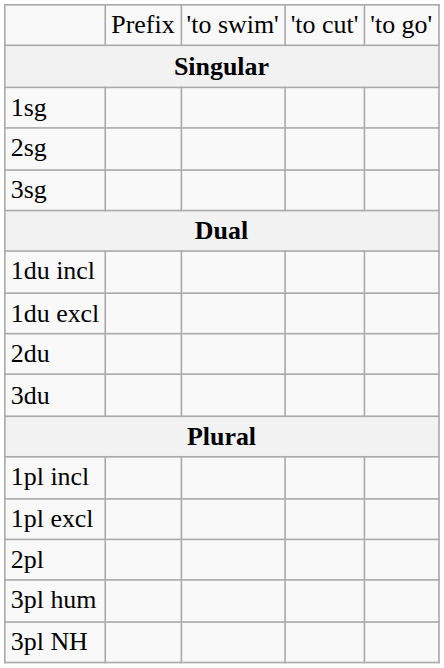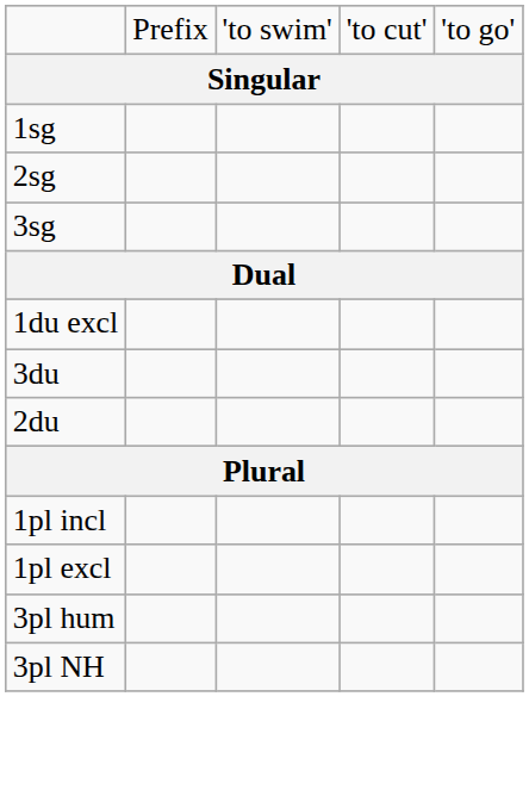- row: 1du incl
rows swapped: 2du <-> 3du
- row: 2pl
